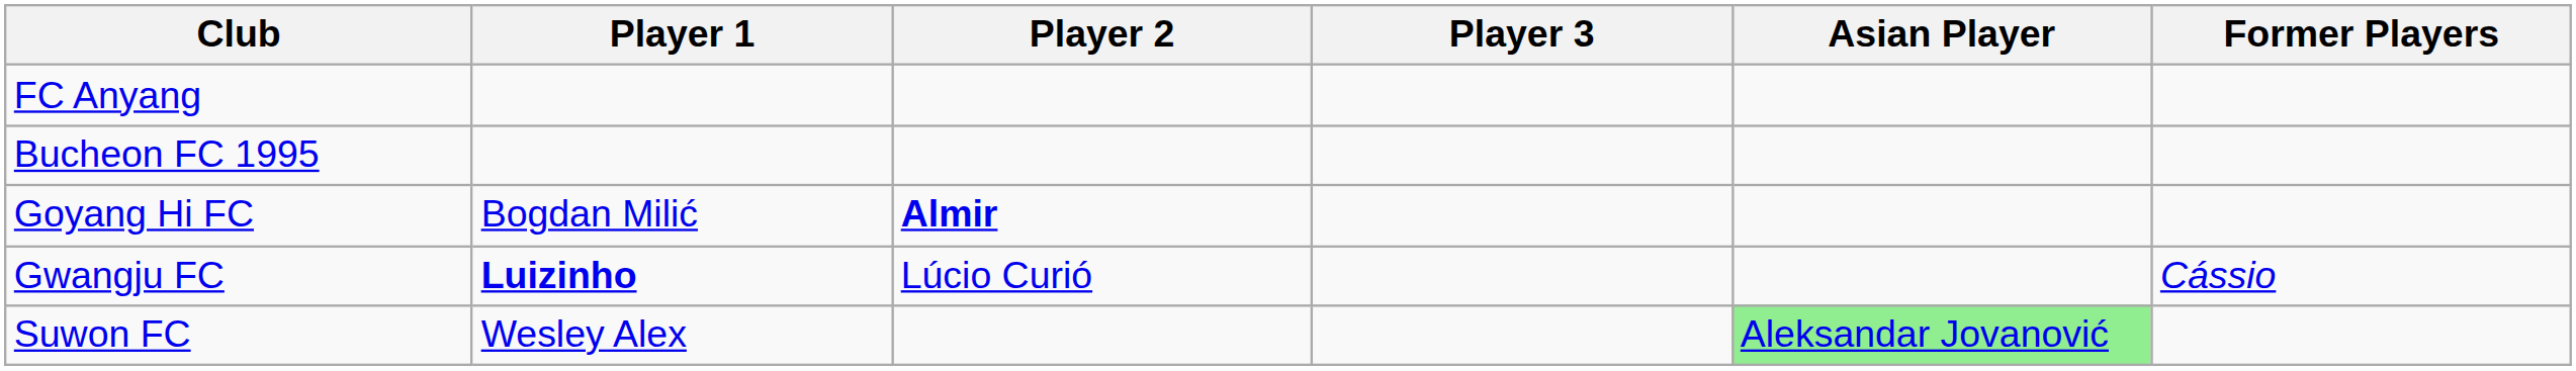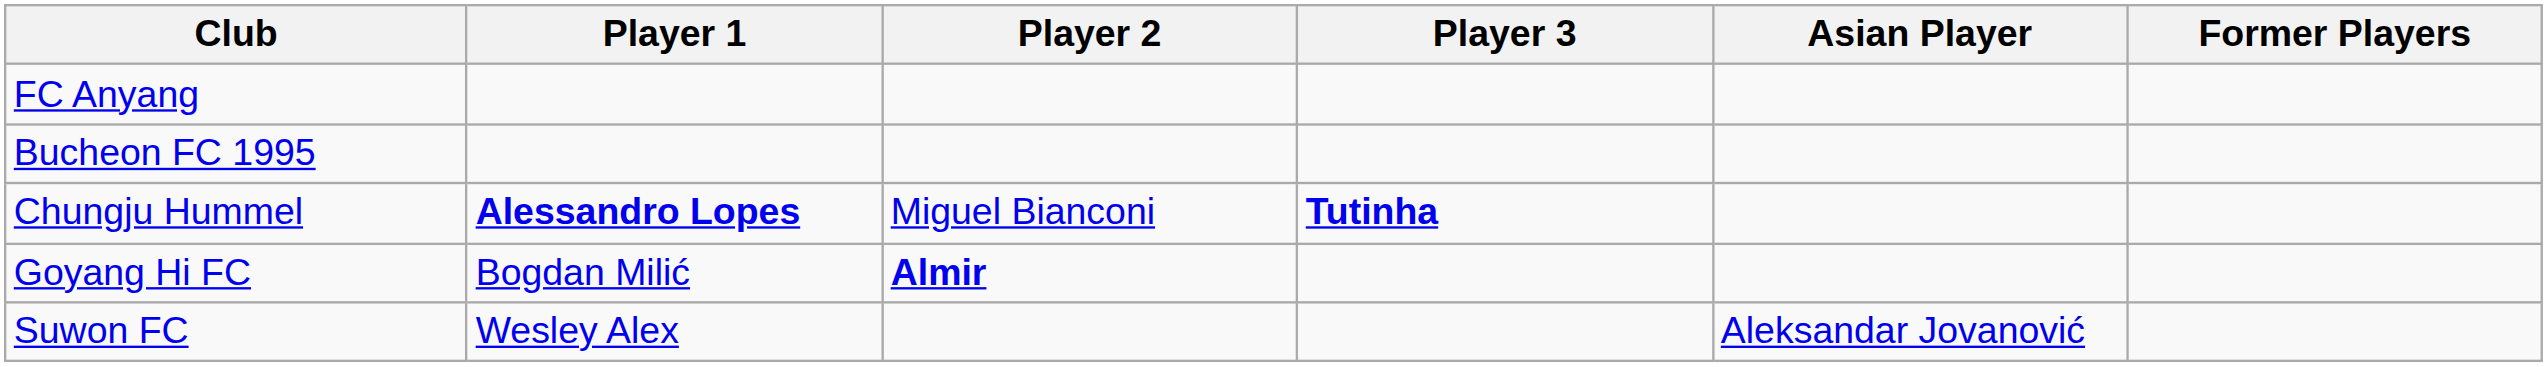+ row: Chungju Hummel | Alessandro Lopes | Miguel Bianconi | Tutinha
- row: Gwangju FC | Luizinho | Lúcio Curió | Cássio
Suwon FC | Asian Player: lightgreen background -> no background
